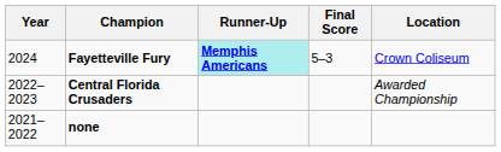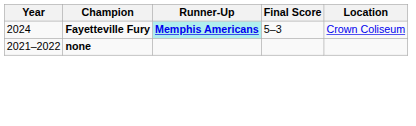- row: 2022–2023 | Central Florida Crusaders | Awarded Championship
